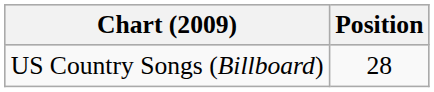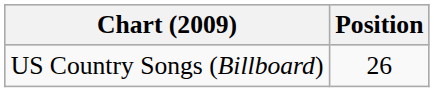US Country Songs (Billboard) | Position: 28 -> 26
